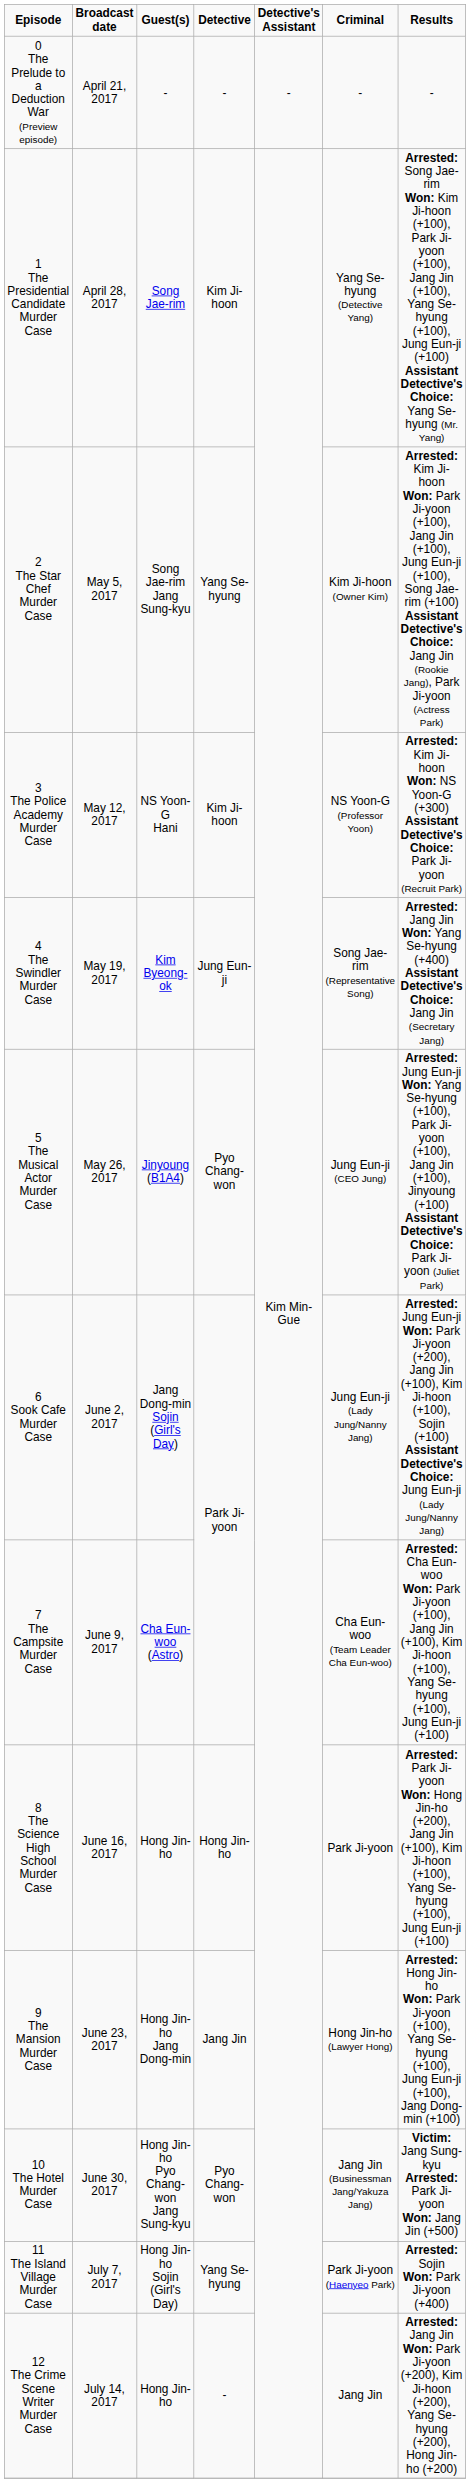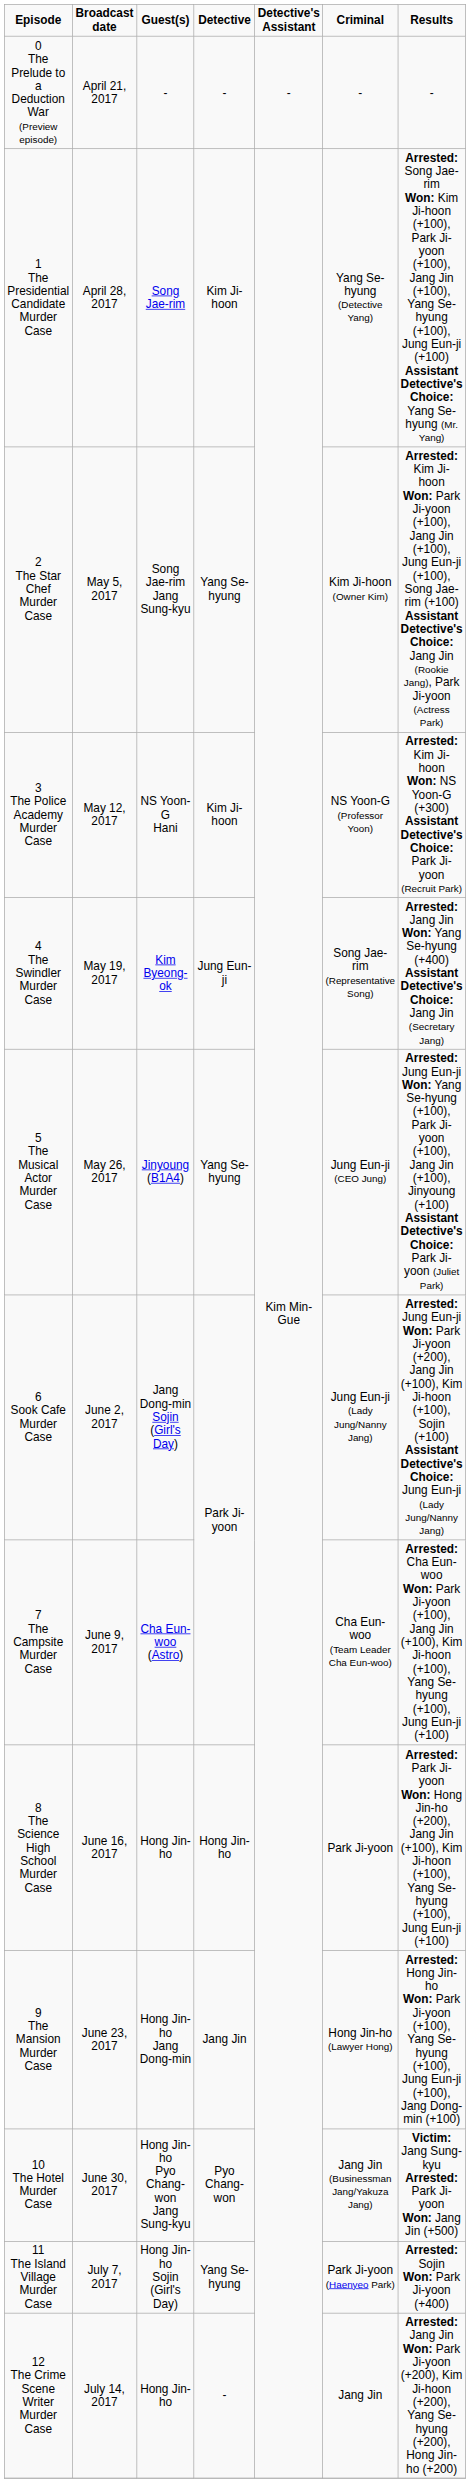5 The Musical Actor Murder Case | Detective: Pyo Chang-won -> Yang Se-hyung
